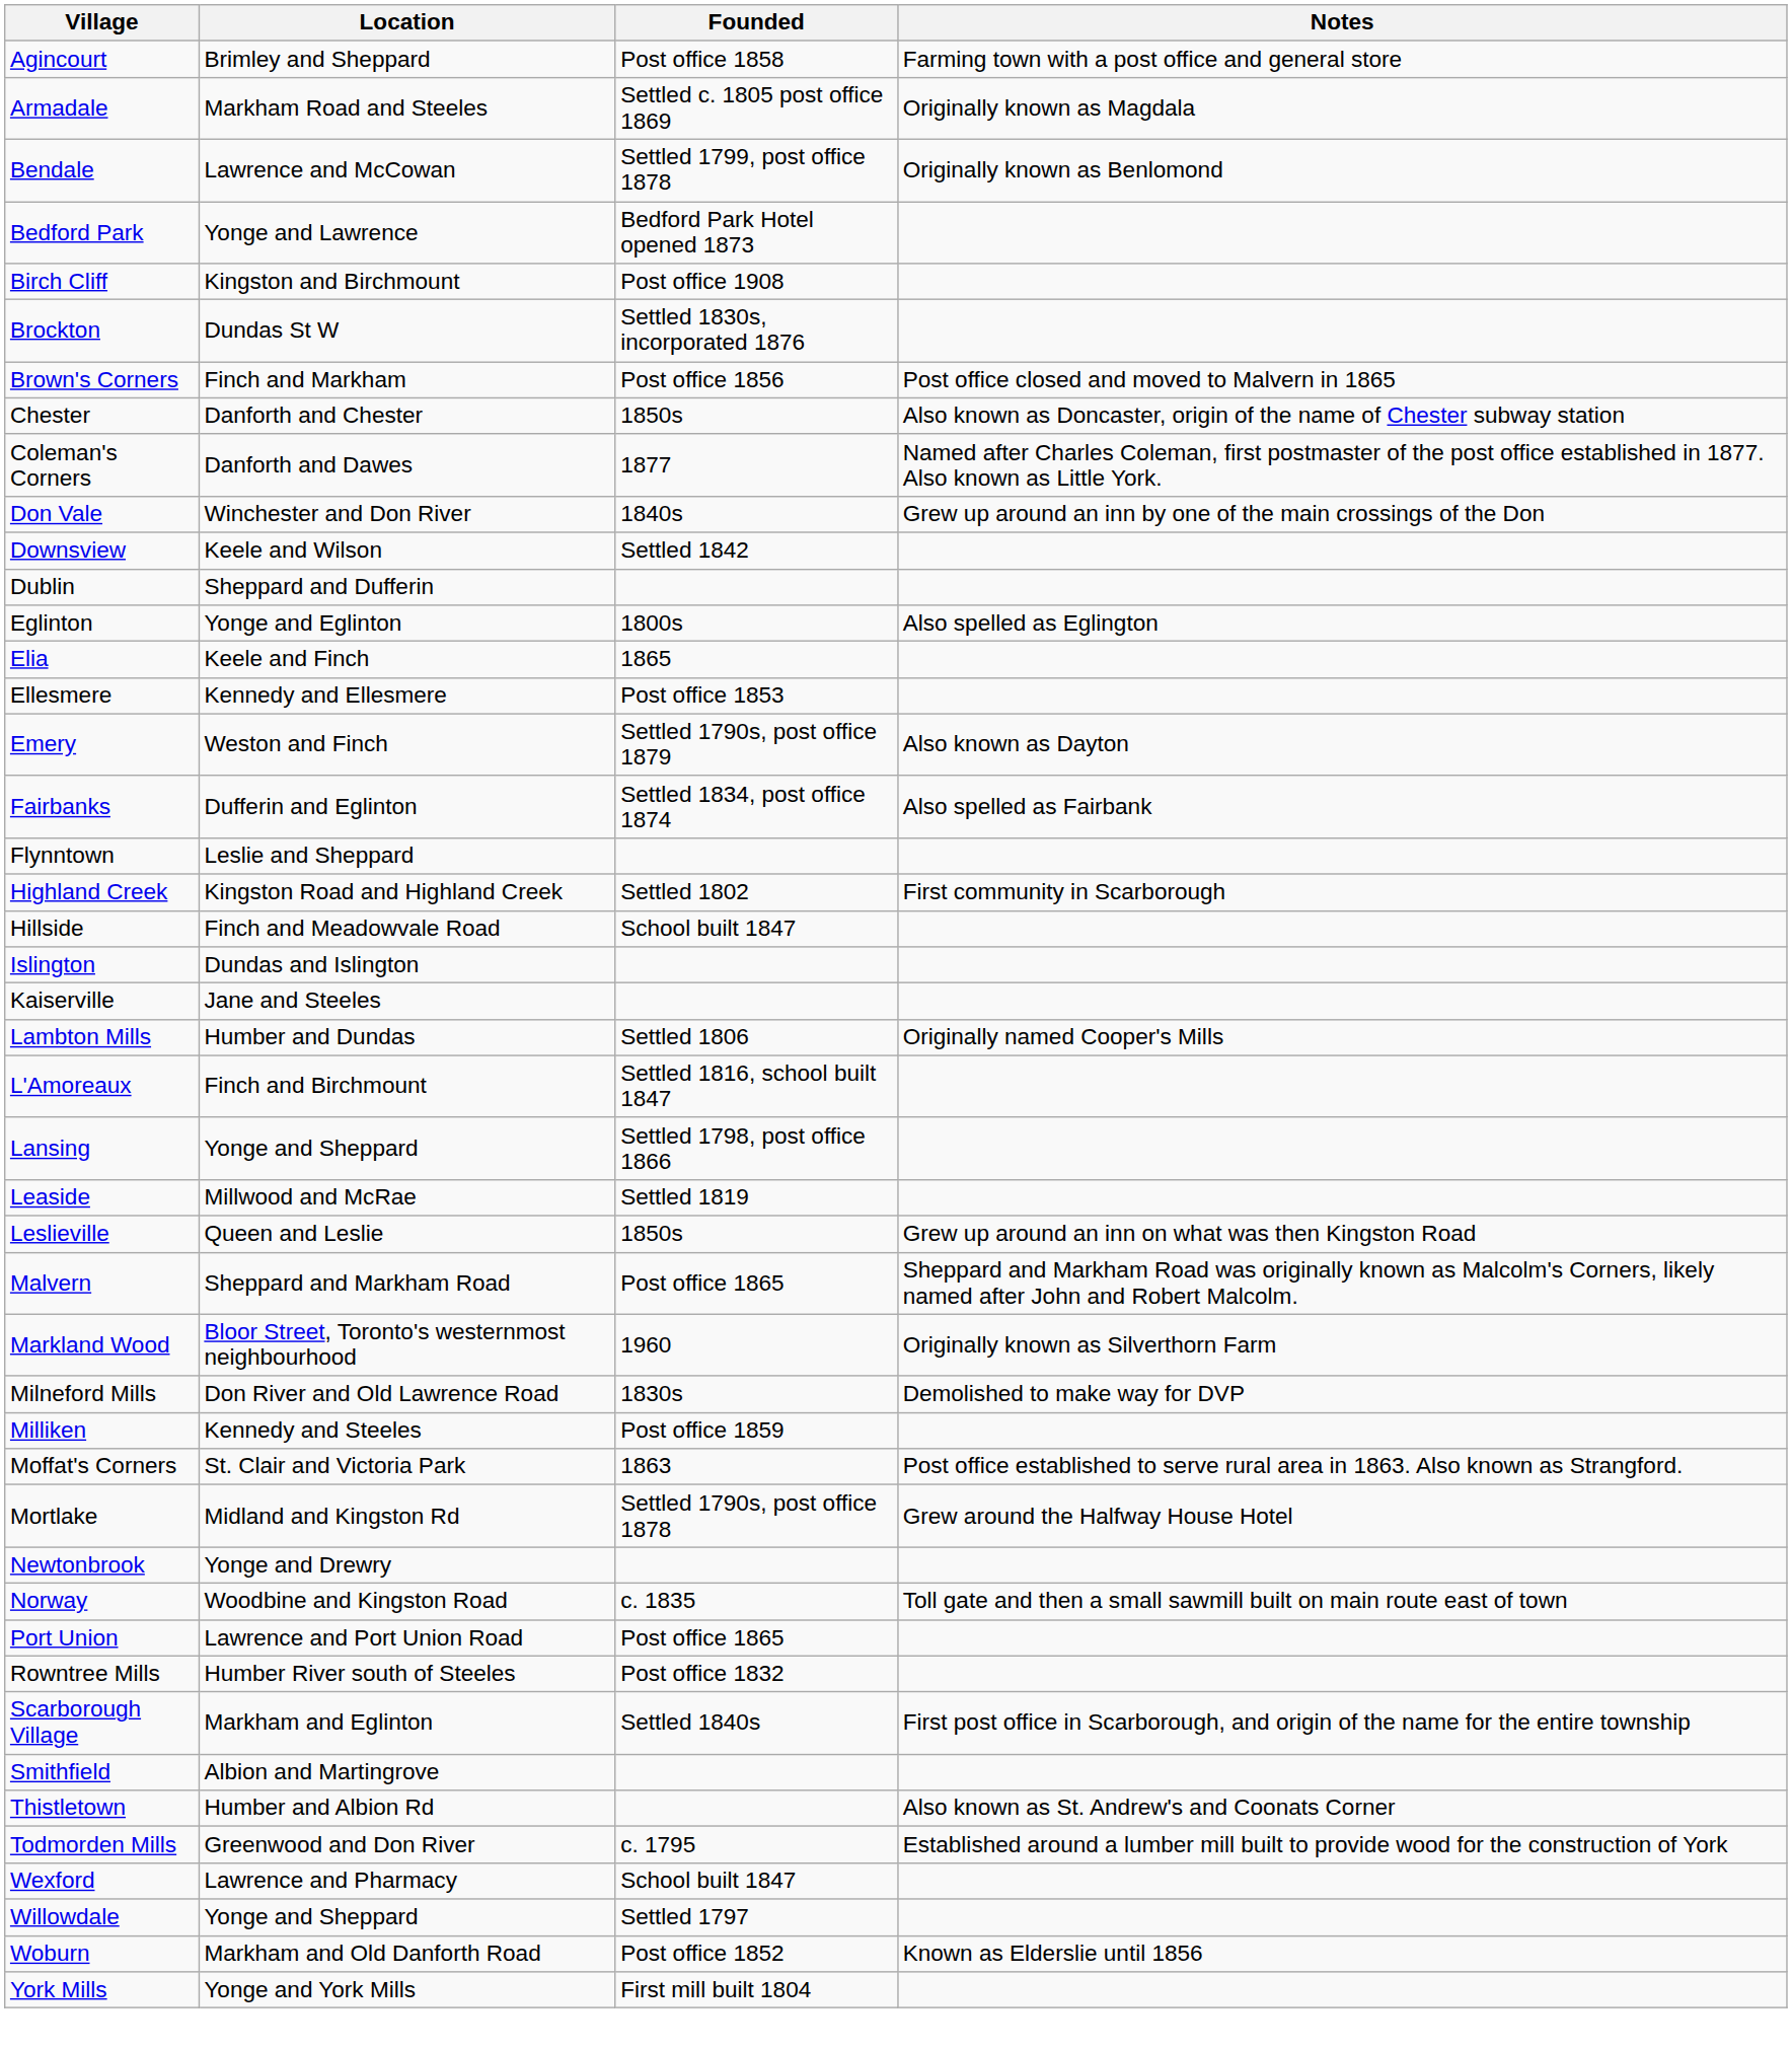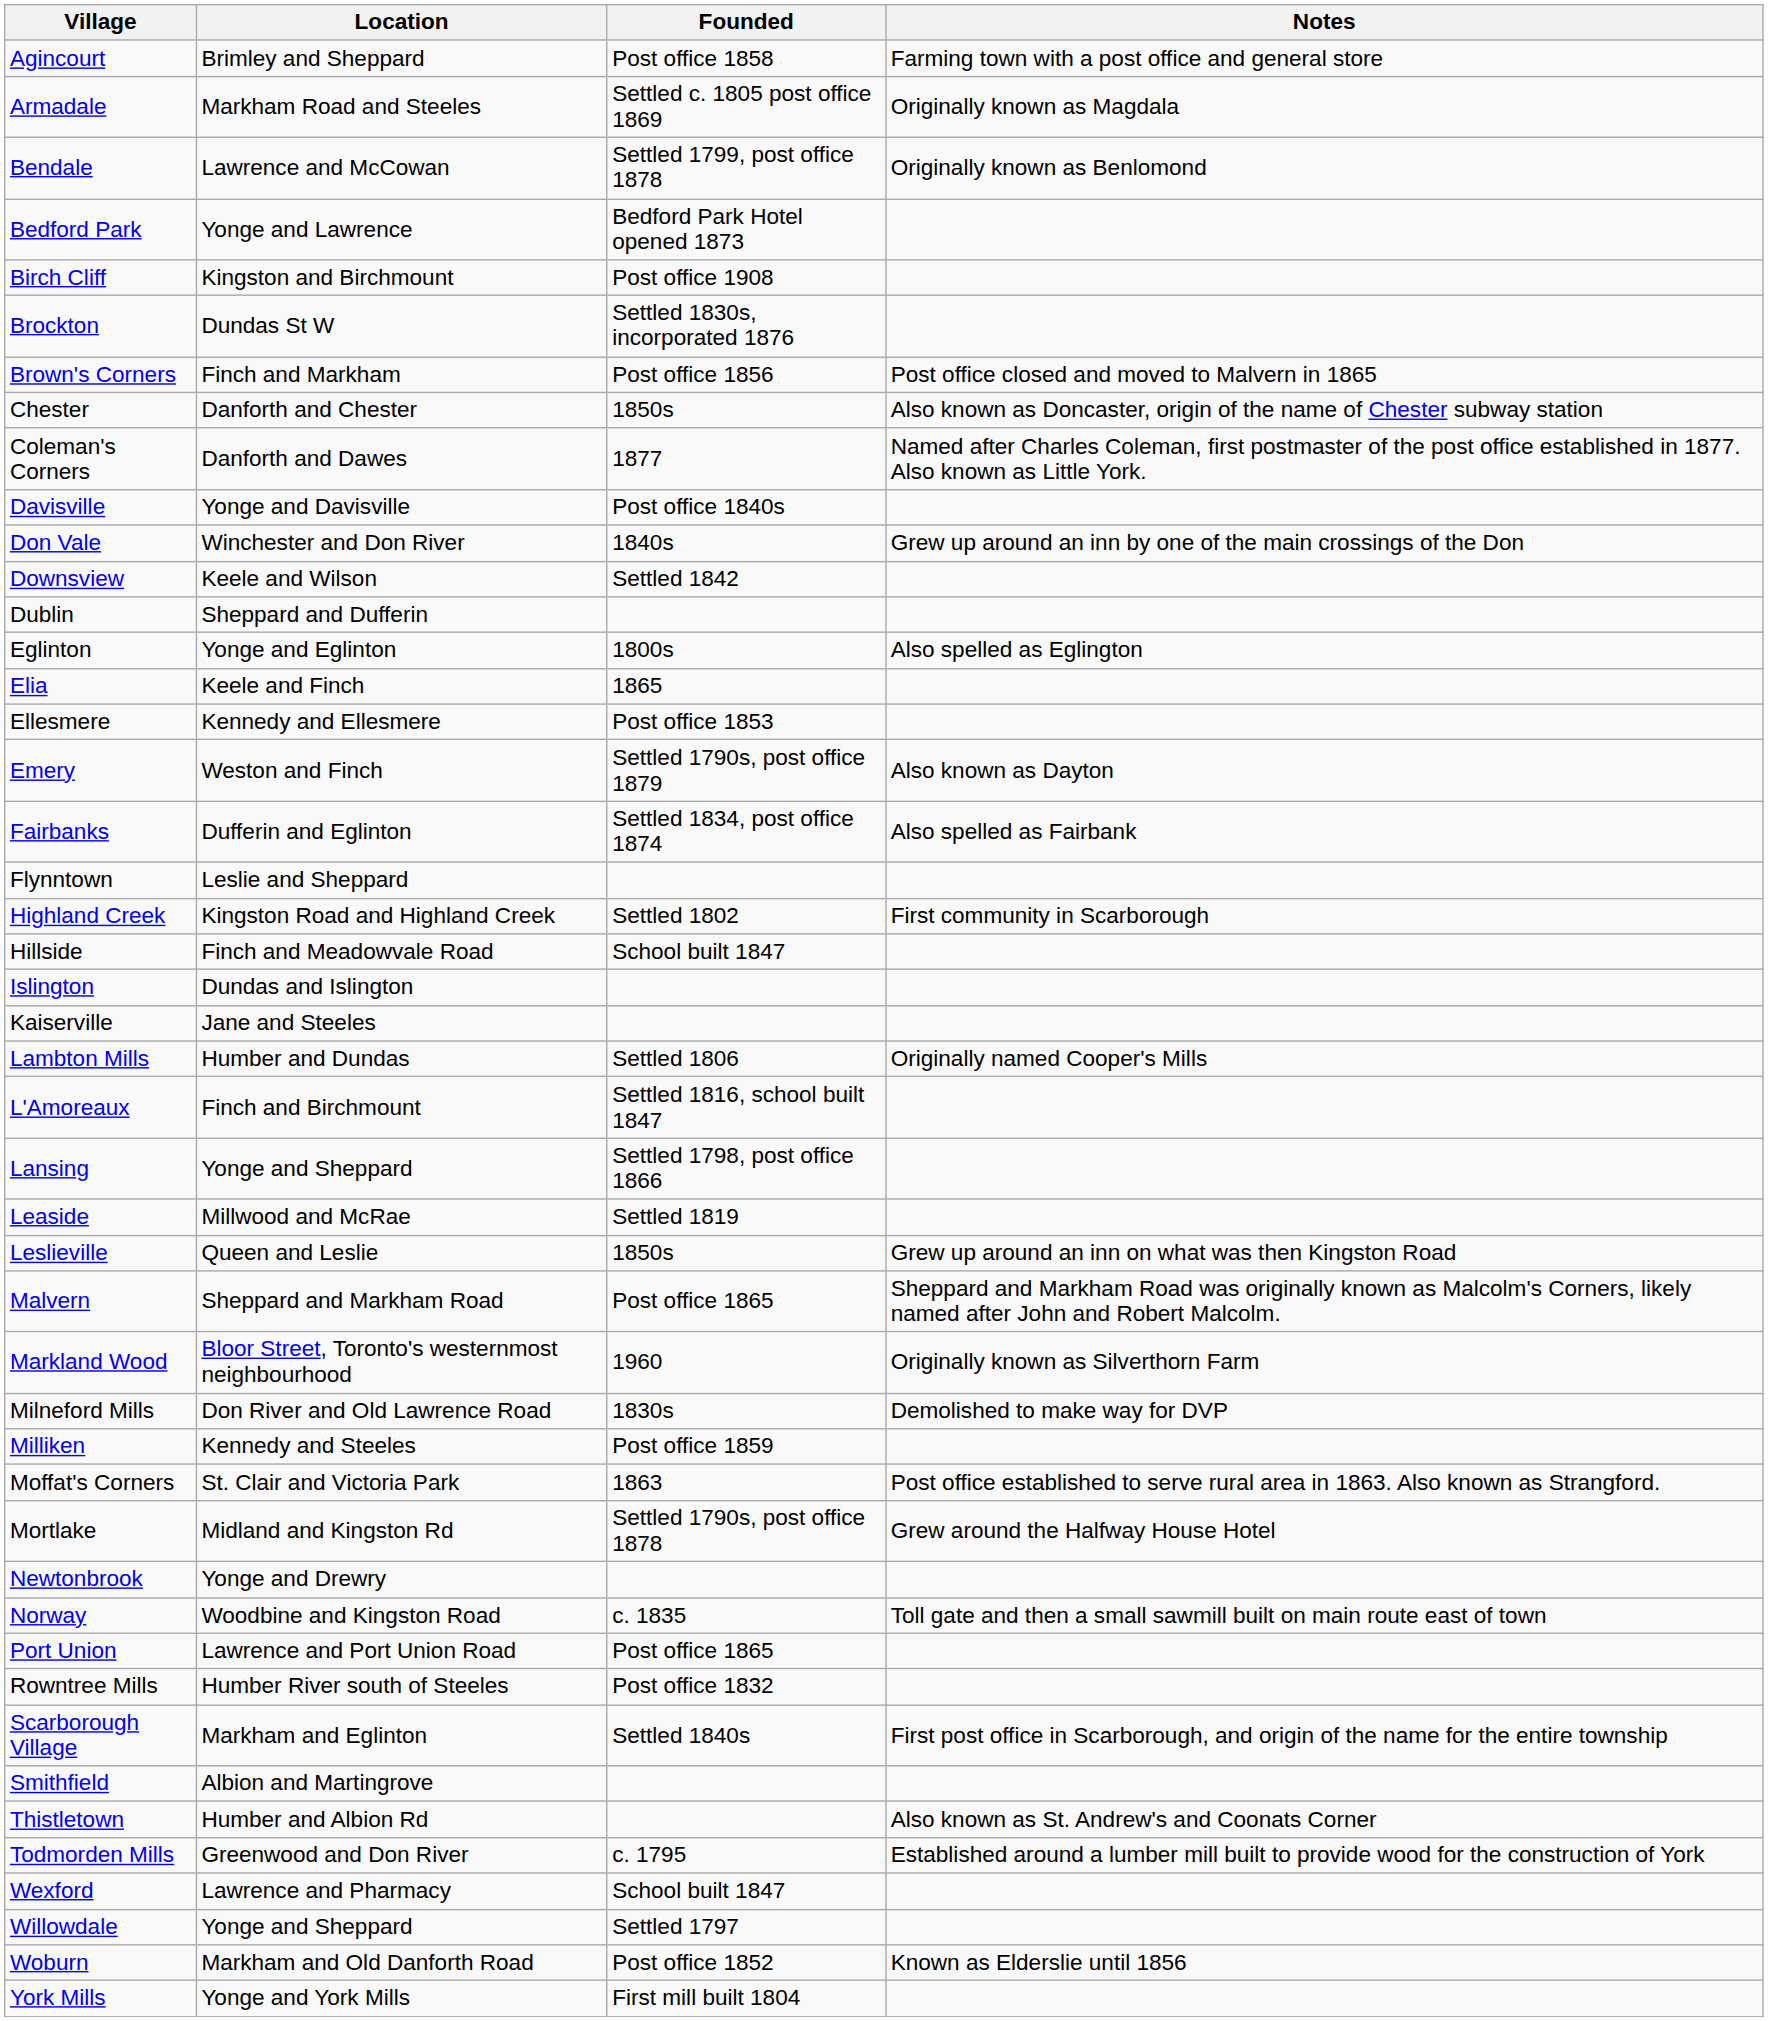+ row: Davisville | Yonge and Davisville | Post office 1840s
